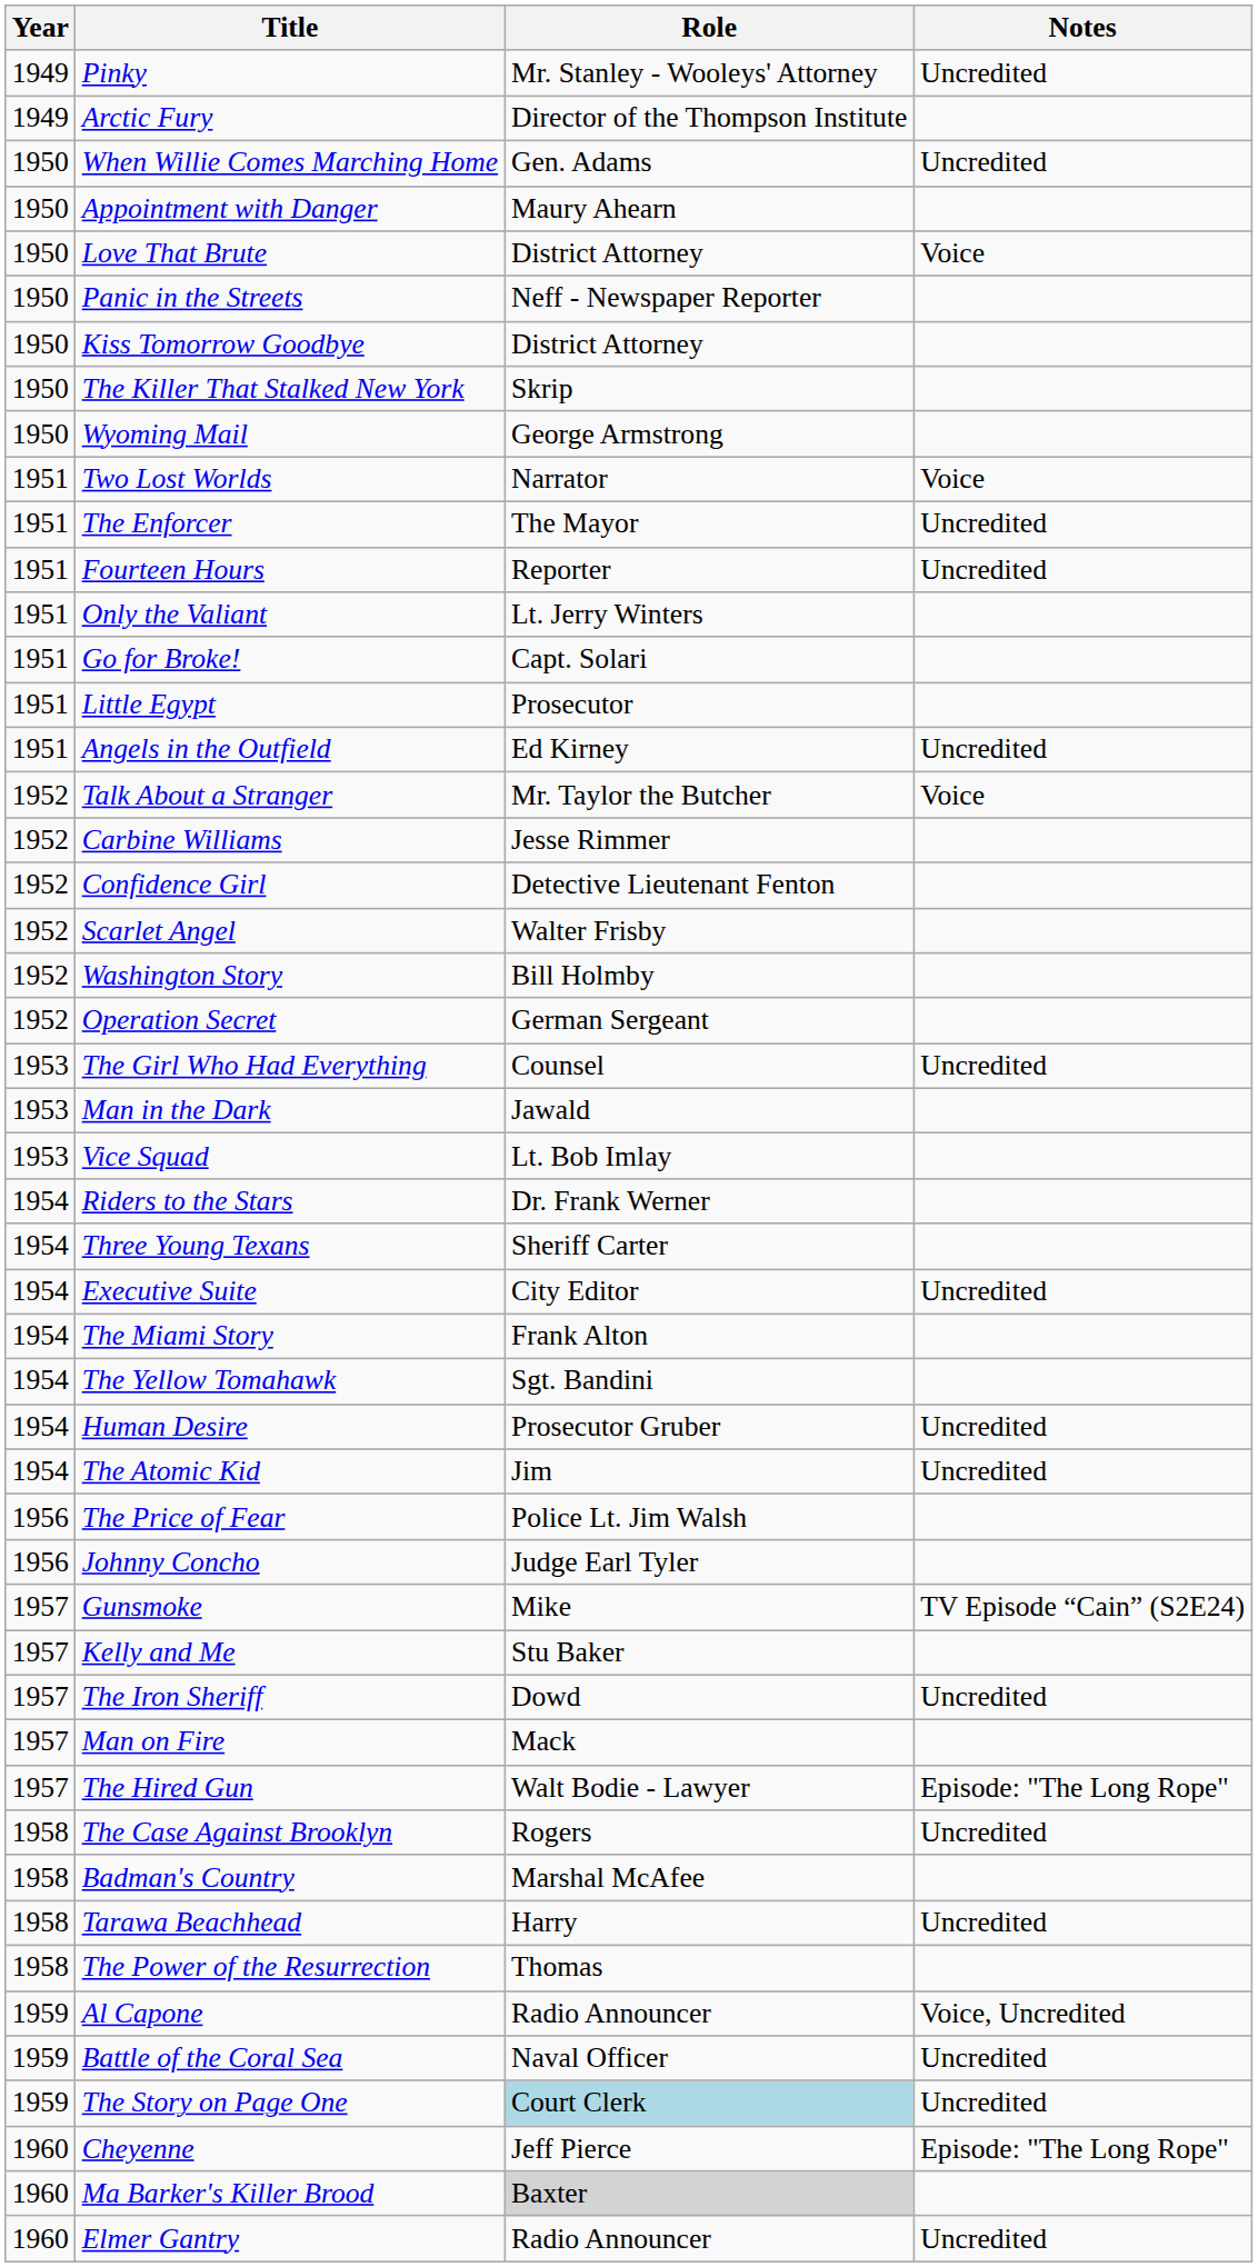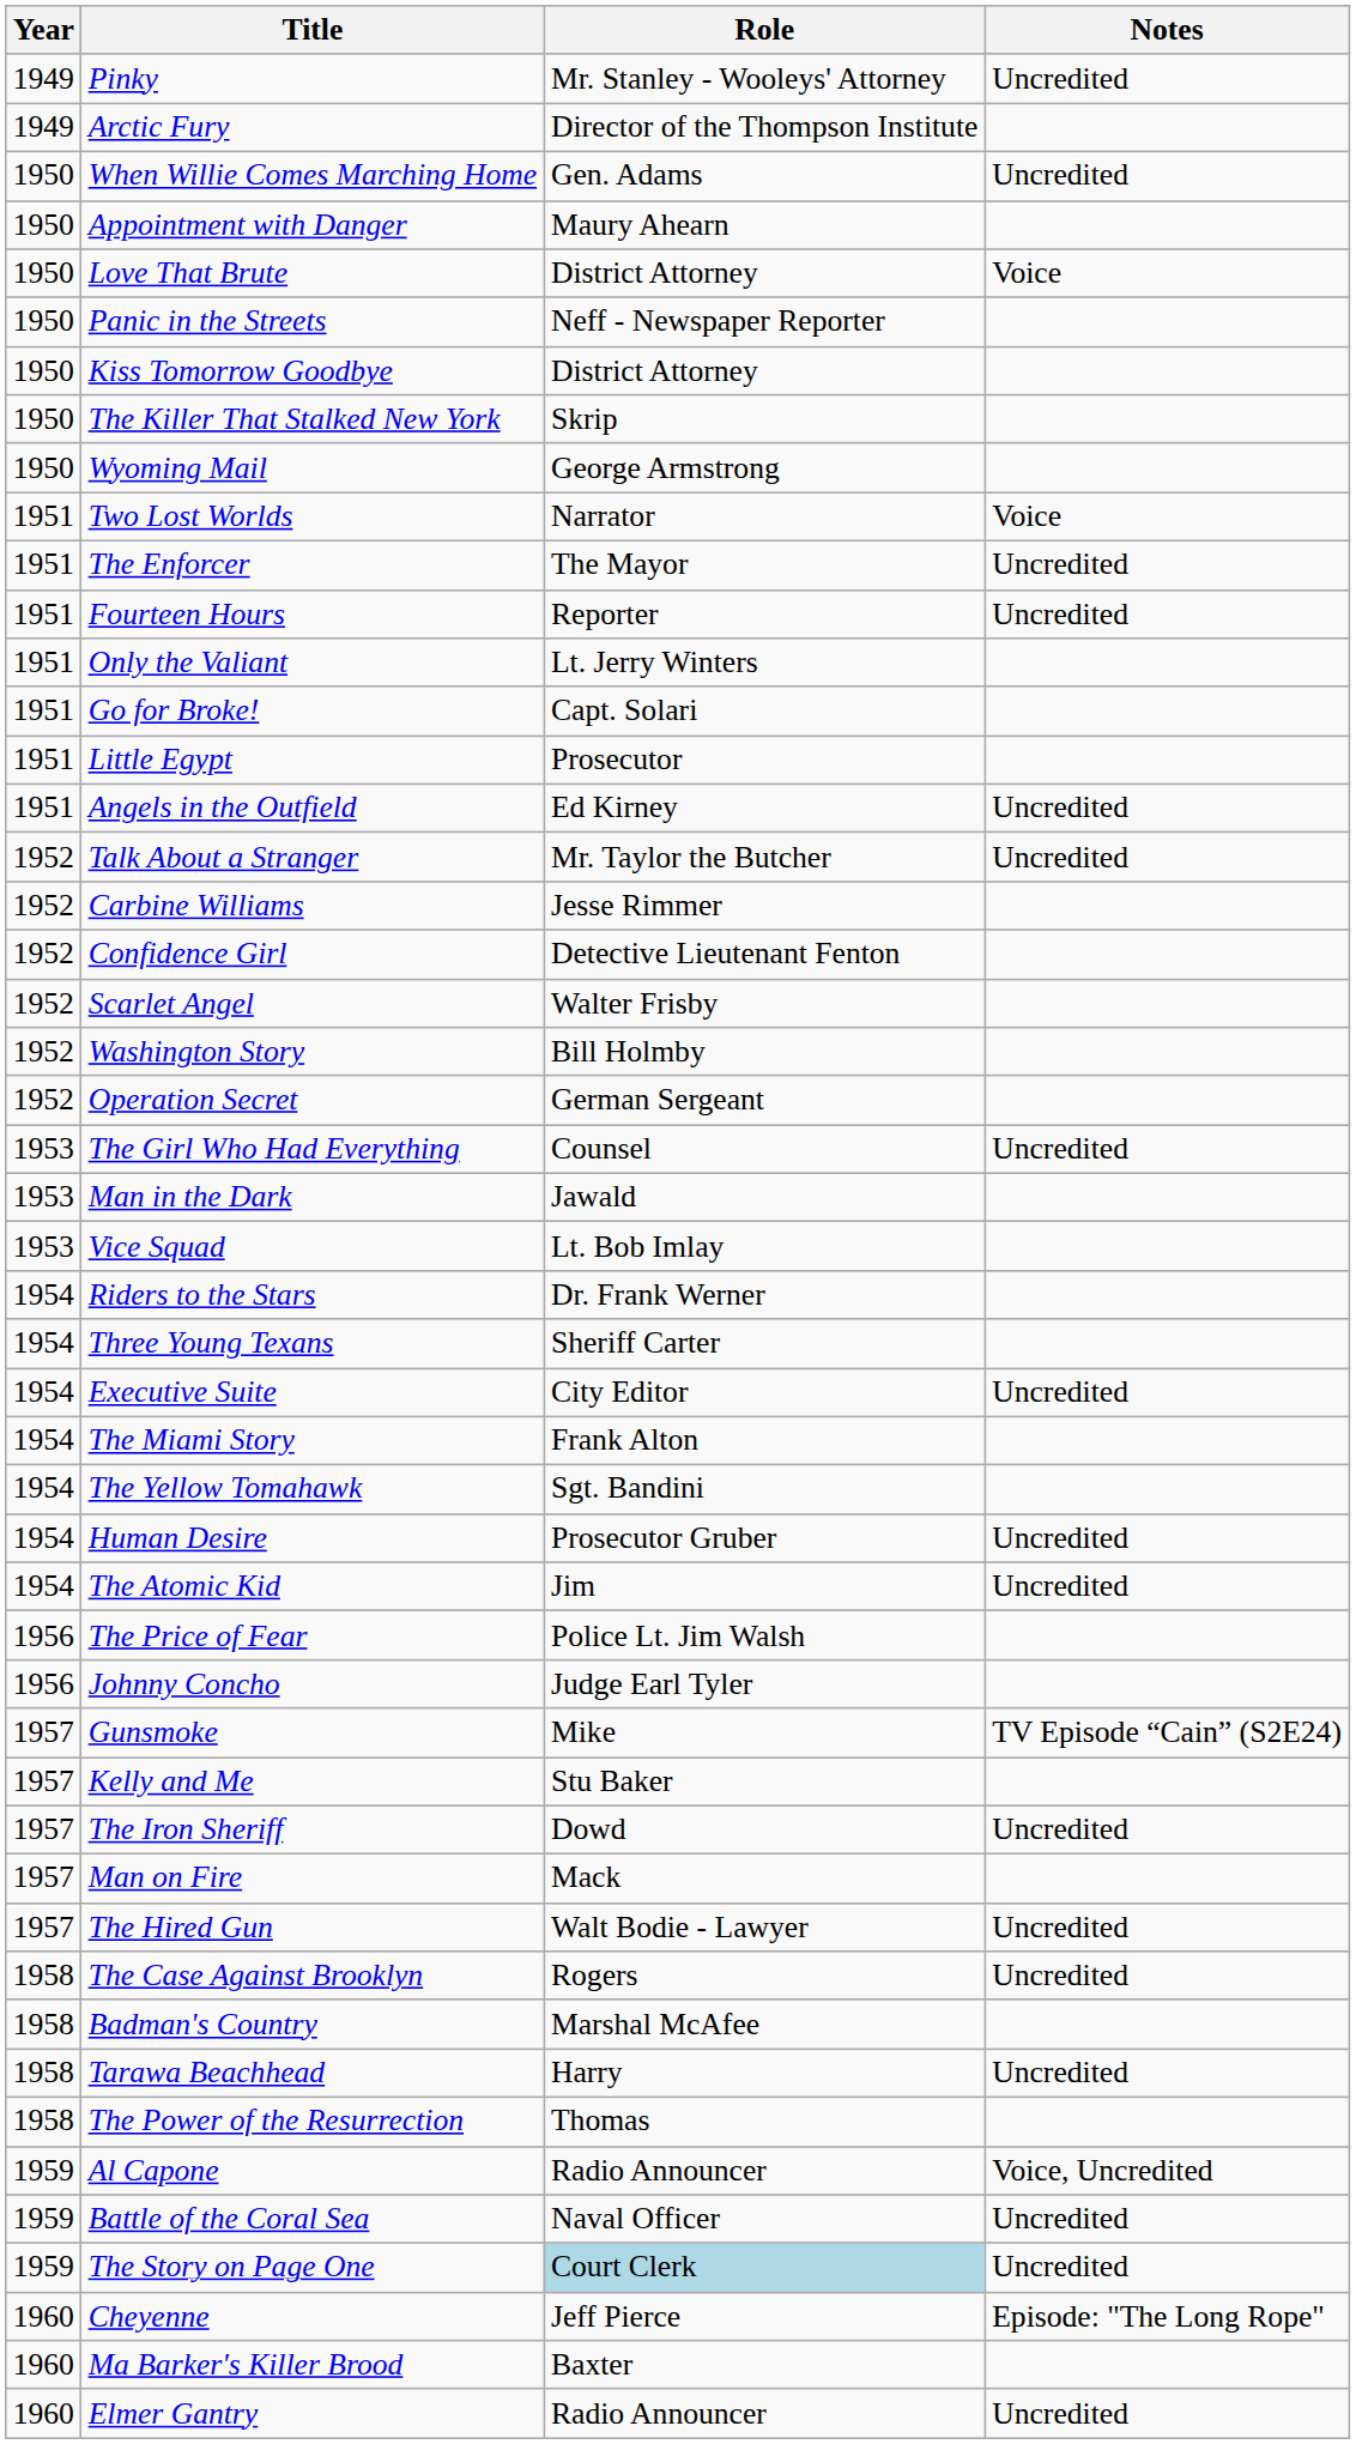Talk About a Stranger | Notes: Voice -> Uncredited
The Hired Gun | Notes: Episode: "The Long Rope" -> Uncredited
Ma Barker's Killer Brood | Role: lightgrey background -> no background
